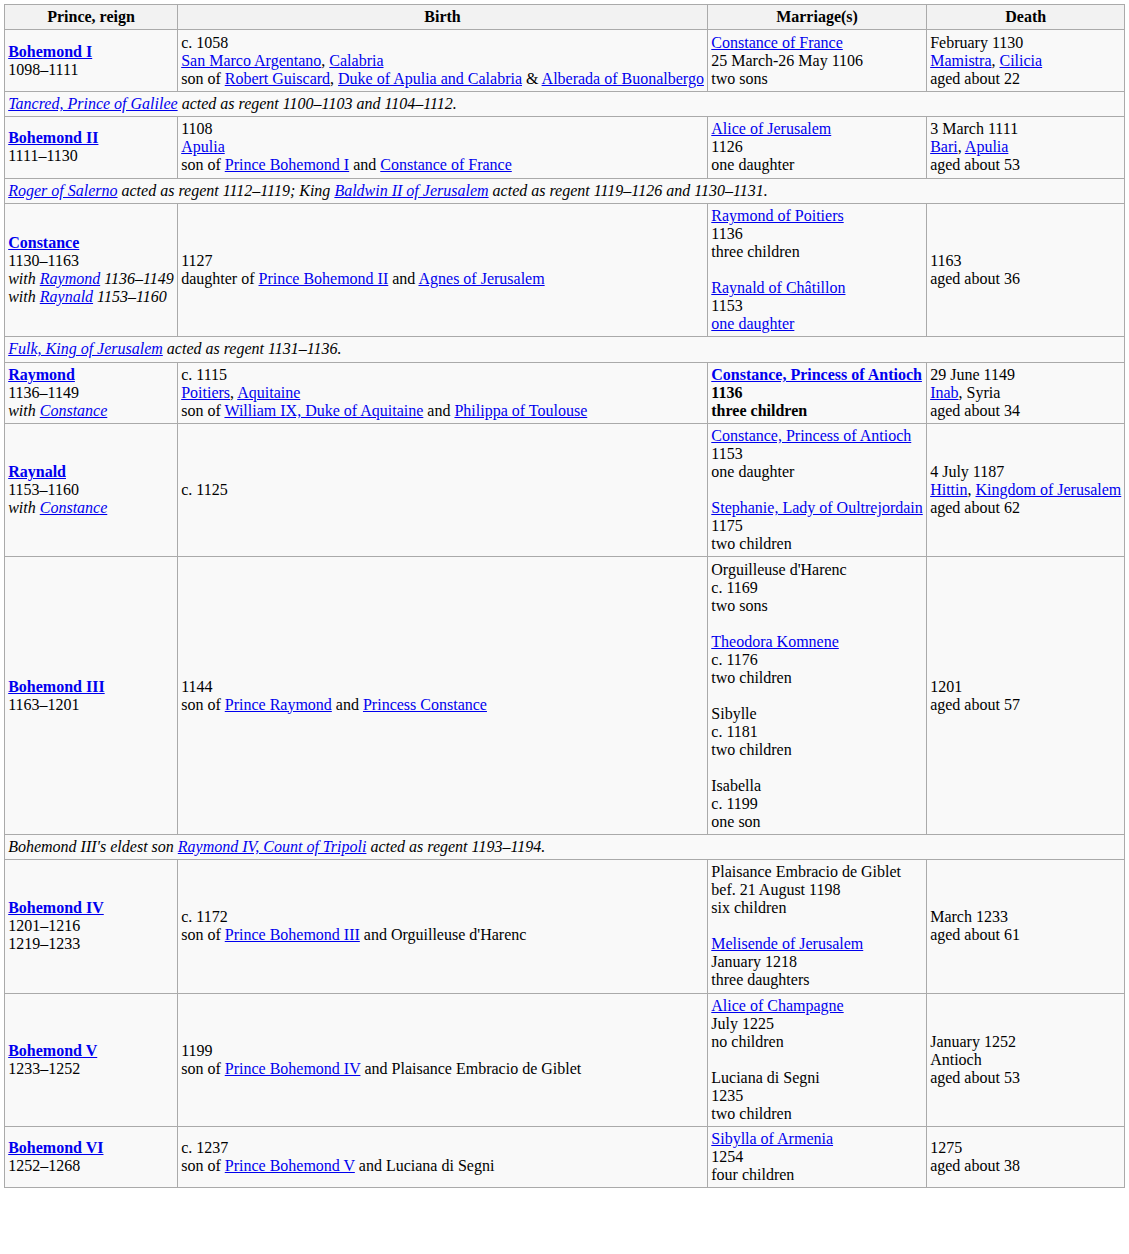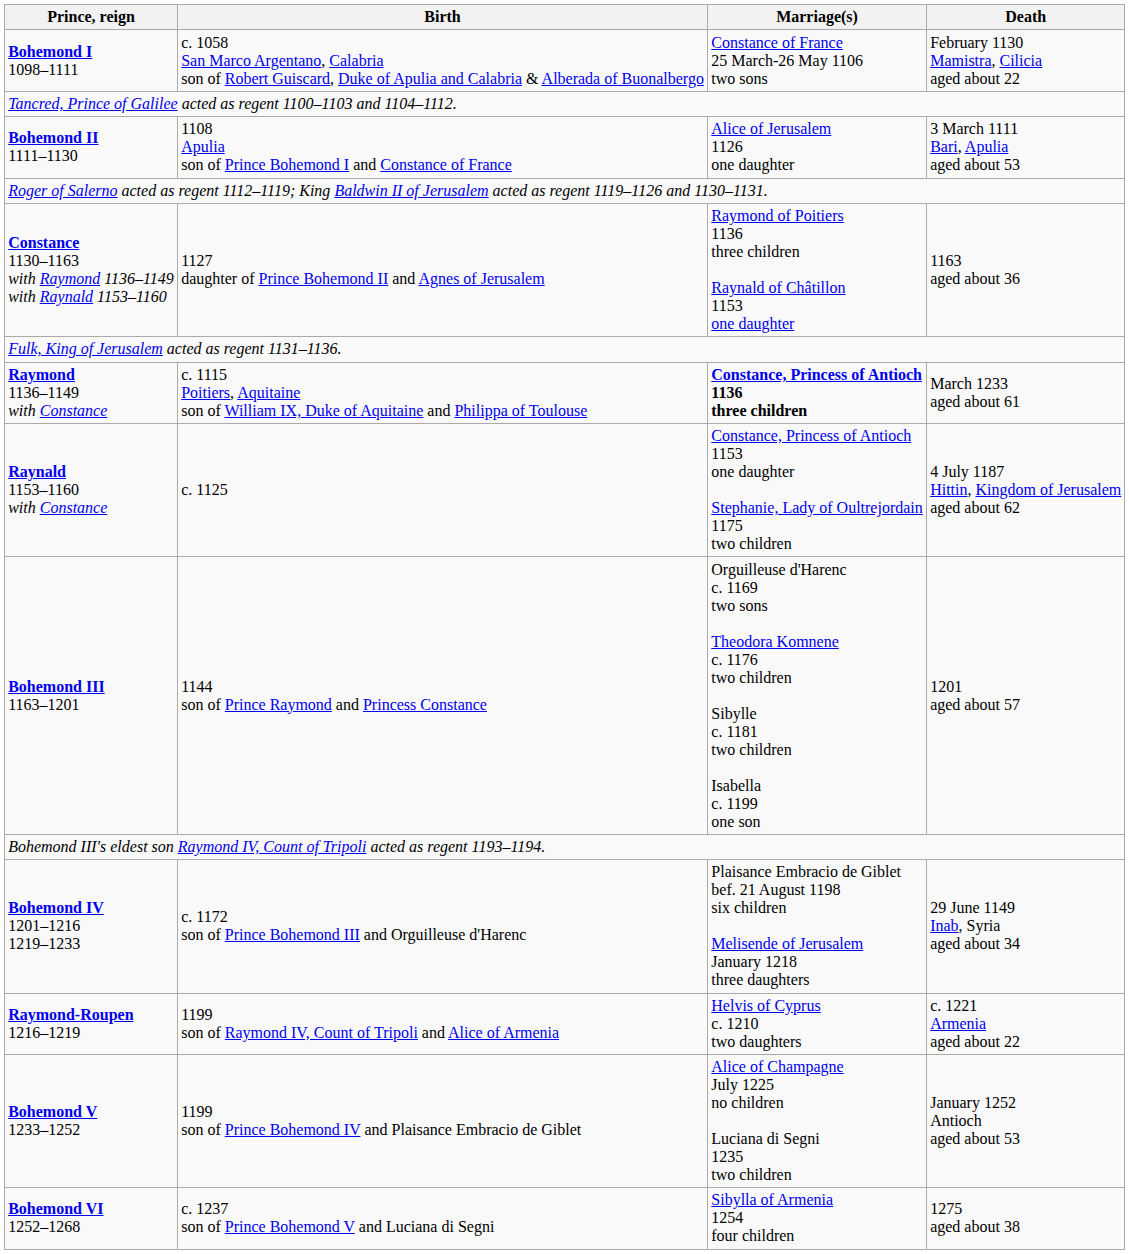Raymond 1136–1149 with Constance | Death: 29 June 1149 Inab, Syria aged about 34 -> March 1233 aged about 61
Bohemond IV 1201–1216 1219–1233 | Death: March 1233 aged about 61 -> 29 June 1149 Inab, Syria aged about 34
+ row: Raymond-Roupen 1216–1219 | 1199 son of Raymond IV, Count of Tripoli and Alice of Armenia | Helvis of Cyprus c. 1210 two daughters | c. 1221 Armenia aged about 22
